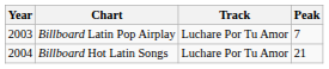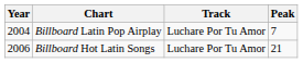Billboard Latin Pop Airplay | Year: 2003 -> 2004
Billboard Hot Latin Songs | Year: 2004 -> 2006
